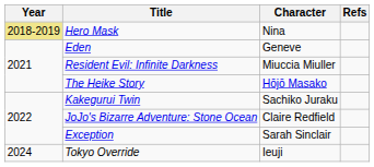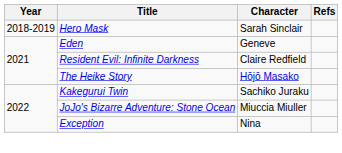Hero Mask | Year: khaki background -> no background
Hero Mask | Character: Nina -> Sarah Sinclair
Resident Evil: Infinite Darkness | Character: Miuccia Miuller -> Claire Redfield
JoJo's Bizarre Adventure: Stone Ocean | Character: Claire Redfield -> Miuccia Miuller
Exception | Character: Sarah Sinclair -> Nina
- row: 2024 | Tokyo Override | Ieuji
